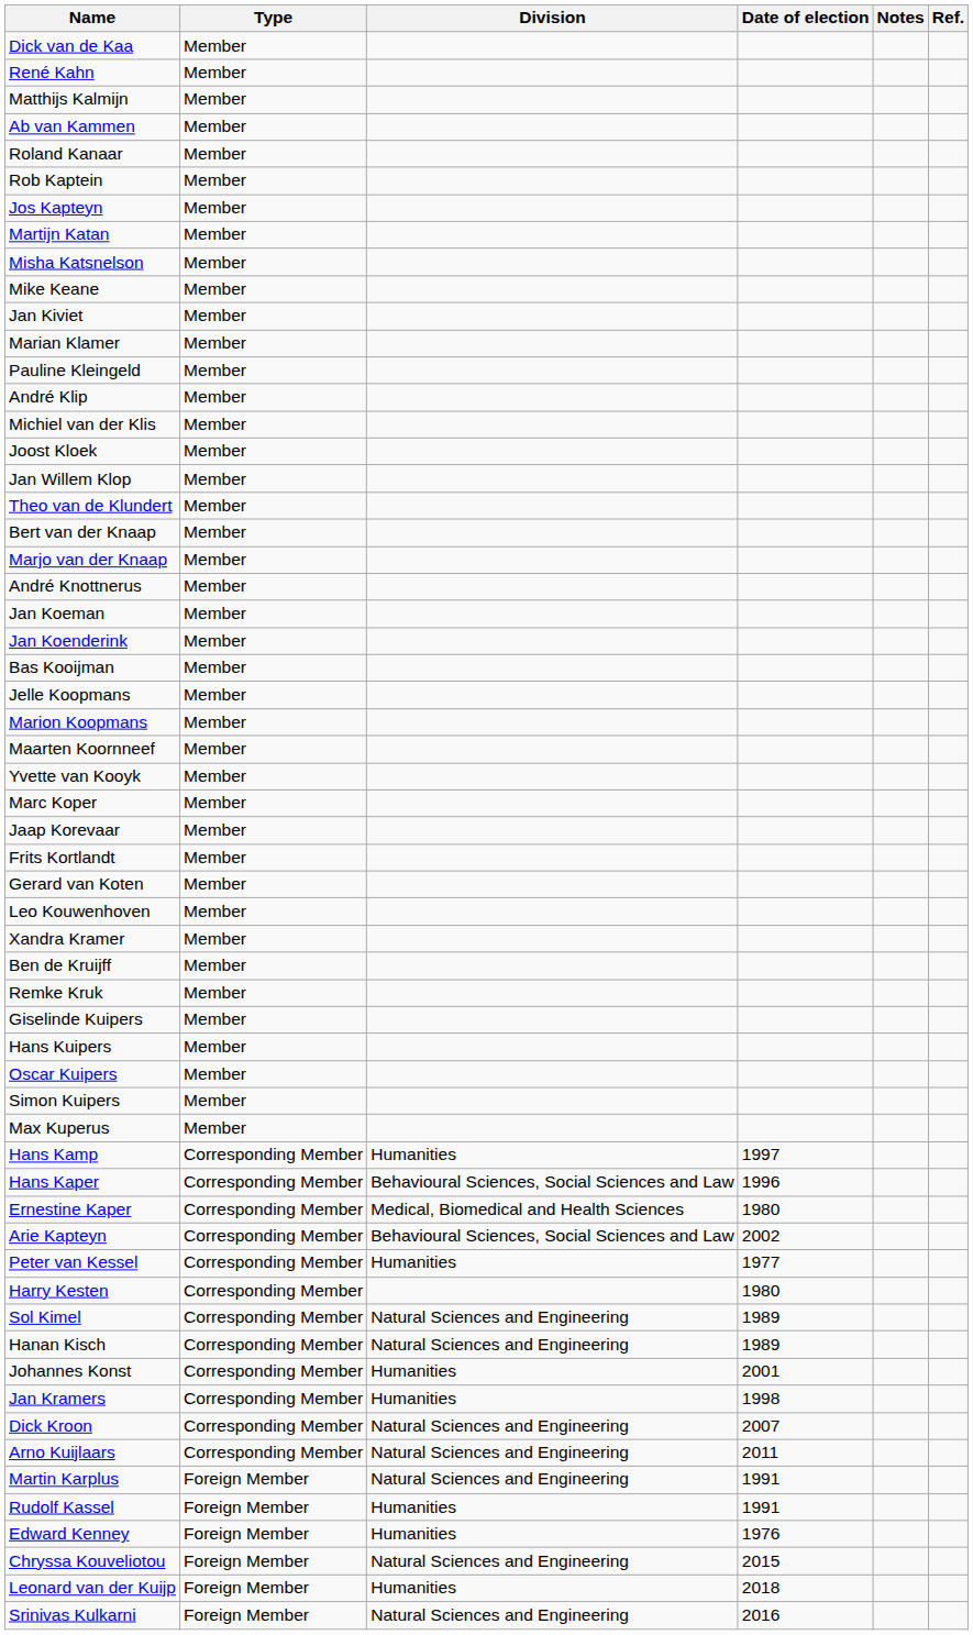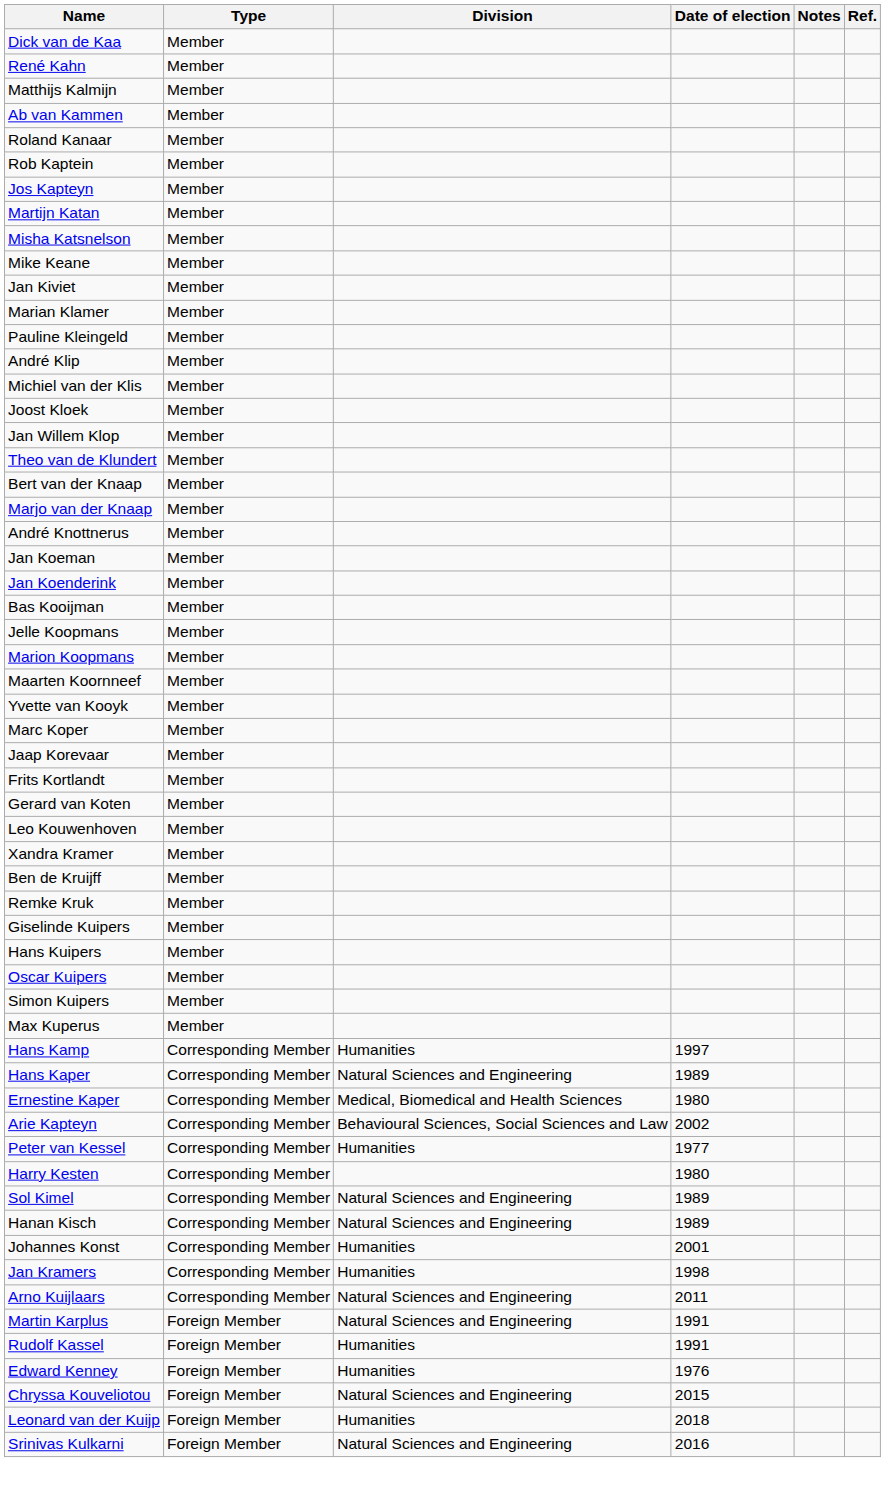Hans Kaper | Division: Behavioural Sciences, Social Sciences and Law -> Natural Sciences and Engineering
Hans Kaper | Date of election: 1996 -> 1989
- row: Dick Kroon | Corresponding Member | Natural Sciences and Engineering | 2007
